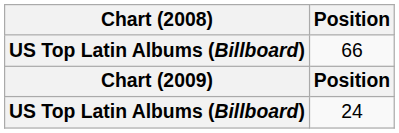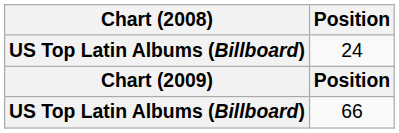rows swapped: 24 <-> 66
